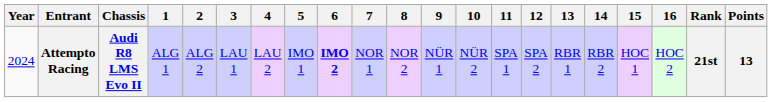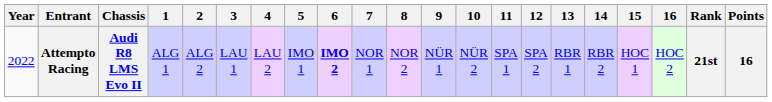Attempto Racing | Year: 2024 -> 2022
Attempto Racing | Points: 13 -> 16
